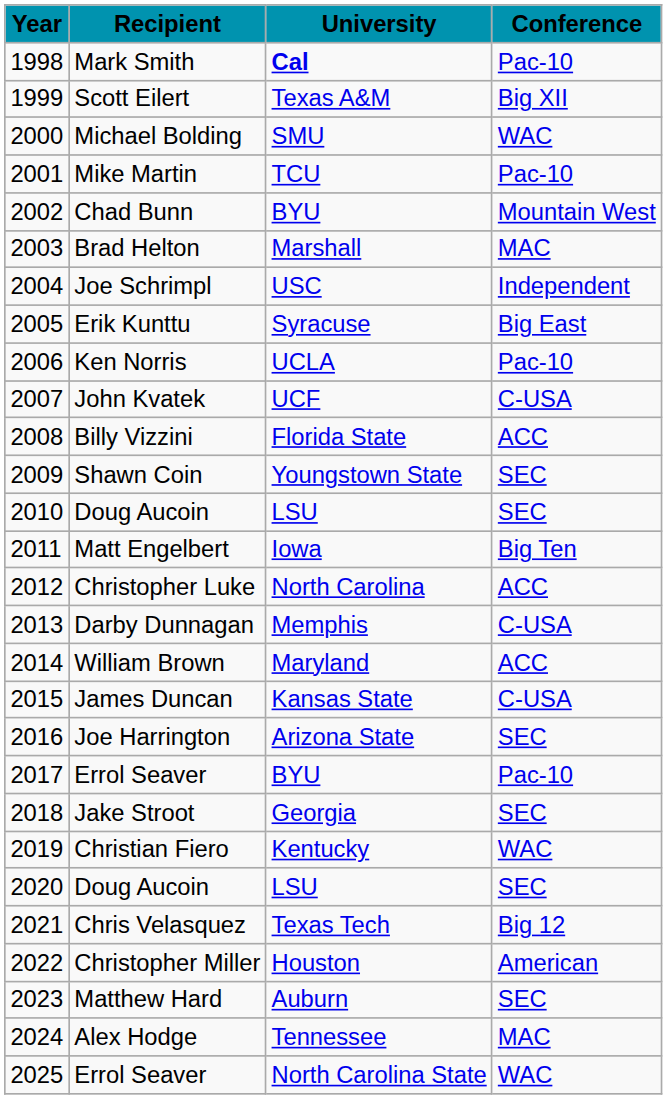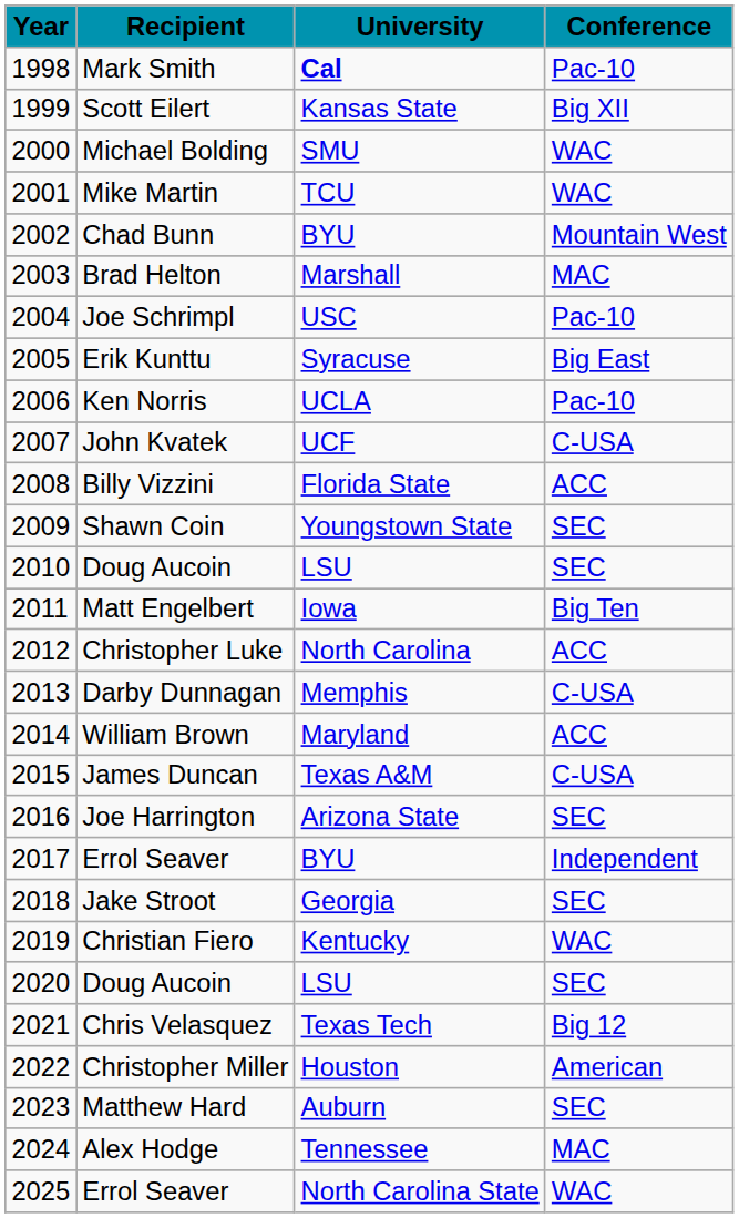Scott Eilert | University: Texas A&M -> Kansas State
Mike Martin | Conference: Pac-10 -> WAC
Joe Schrimpl | Conference: Independent -> Pac-10
James Duncan | University: Kansas State -> Texas A&M
2017 / Errol Seaver | Conference: Pac-10 -> Independent
